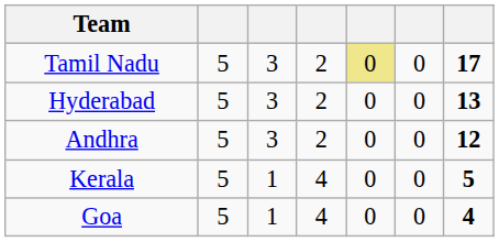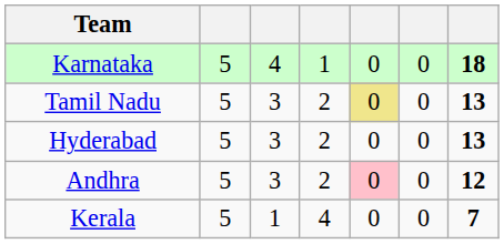+ row: Karnataka | 5 | 4 | 1 | 0 | 0 | 18
Tamil Nadu | column 7: 17 -> 13
Andhra | column 5: no background -> pink background
Kerala | column 7: 5 -> 7
- row: Goa | 5 | 1 | 4 | 0 | 0 | 4
